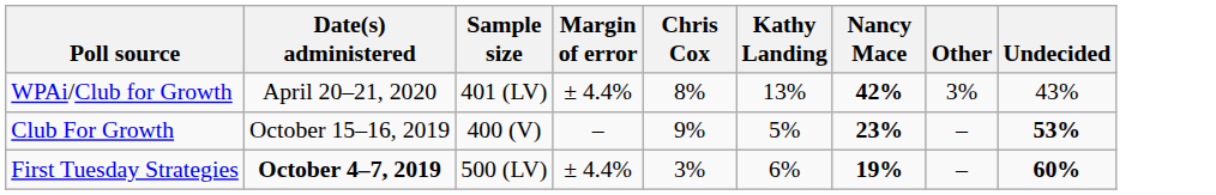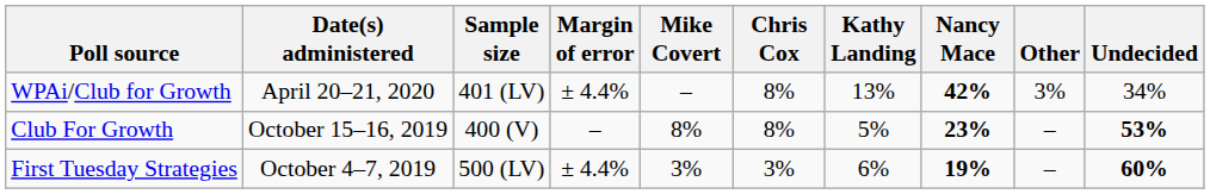+ column: Mike Covert | – | 8% | 3%
WPAi/Club for Growth | Undecided: 43% -> 34%
Club For Growth | Chris Cox: 9% -> 8%
First Tuesday Strategies | Date(s) administered: bold -> normal
